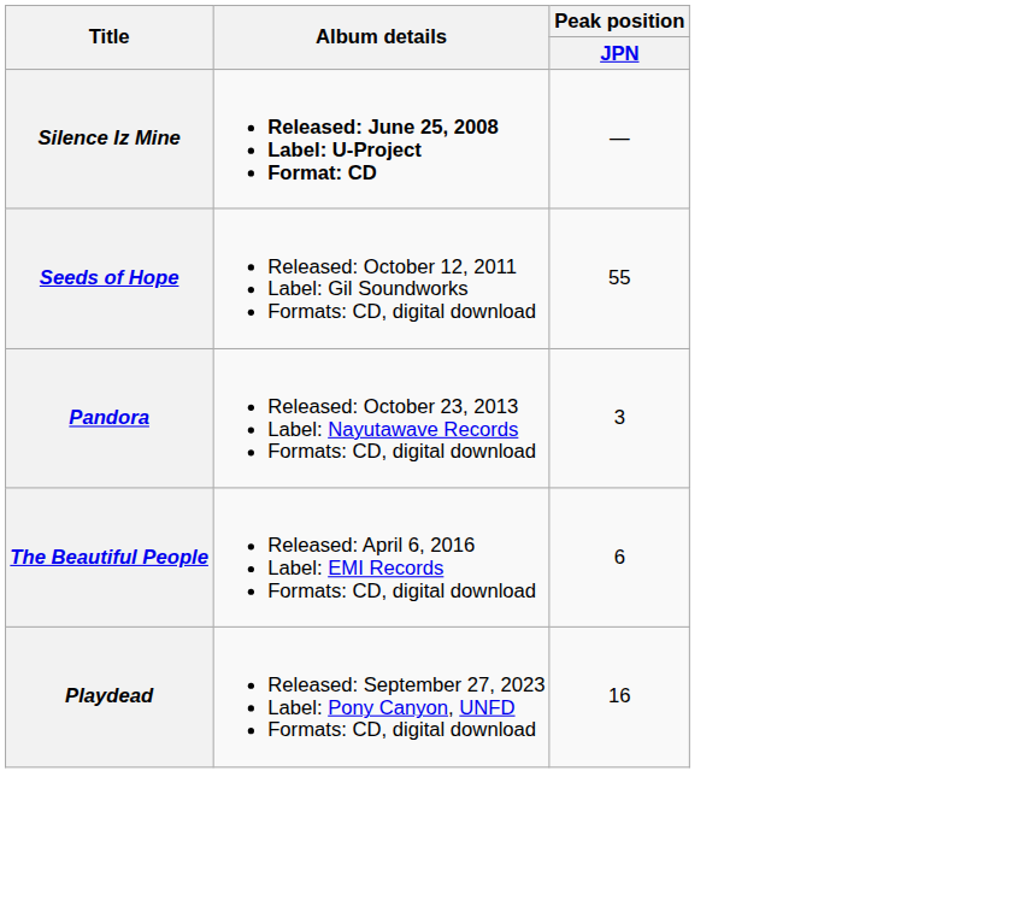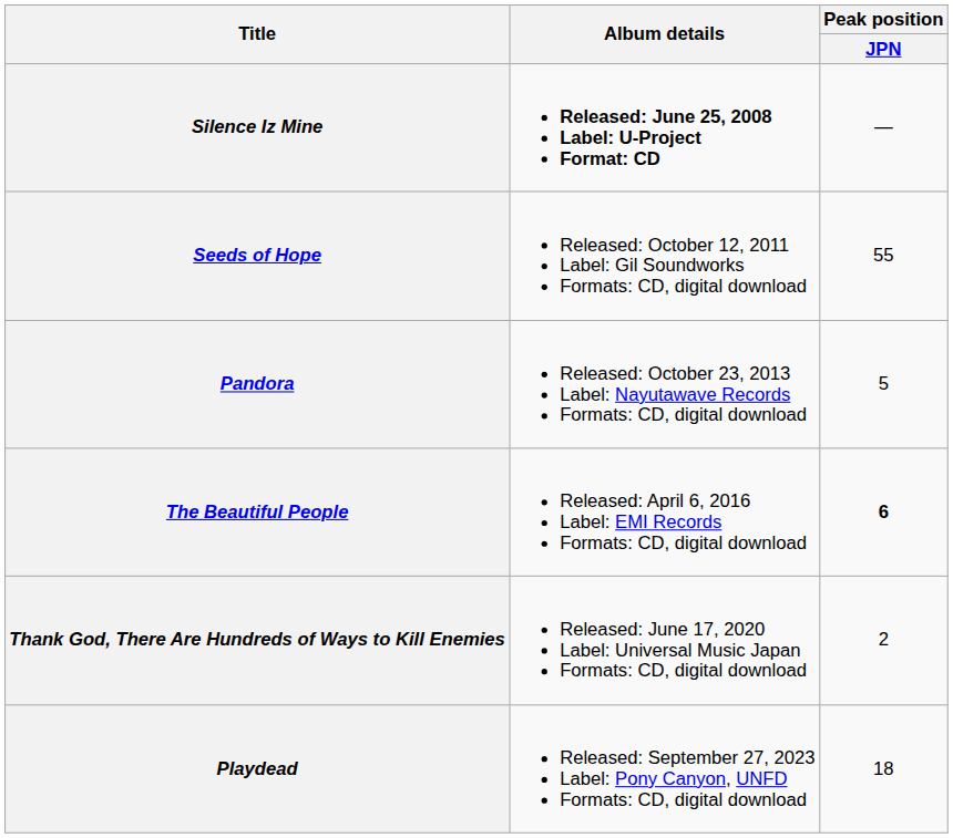Pandora | Peak position / JPN: 3 -> 5
The Beautiful People | Peak position / JPN: normal -> bold
+ row: Thank God, There Are Hundreds of Ways to Kill Enemies | Released: June 17, 2020 Label: Universal Music Japan Formats: CD, digital download | 2
Playdead | Peak position / JPN: 16 -> 18
